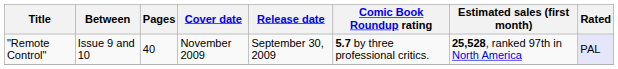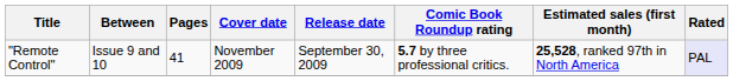"Remote Control" | Pages: 40 -> 41
